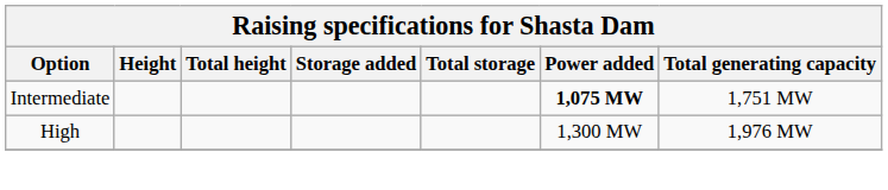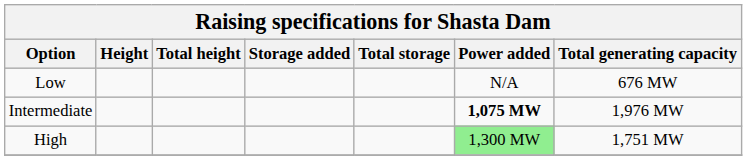+ row: Low | N/A | 676 MW
Intermediate | Total generating capacity: 1,751 MW -> 1,976 MW
High | Power added: no background -> lightgreen background
High | Total generating capacity: 1,976 MW -> 1,751 MW
